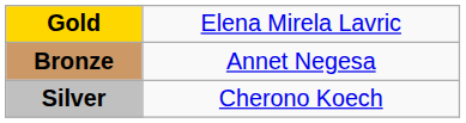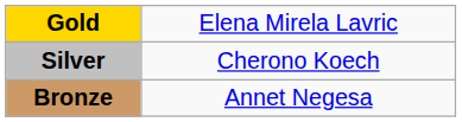rows swapped: Silver <-> Bronze
